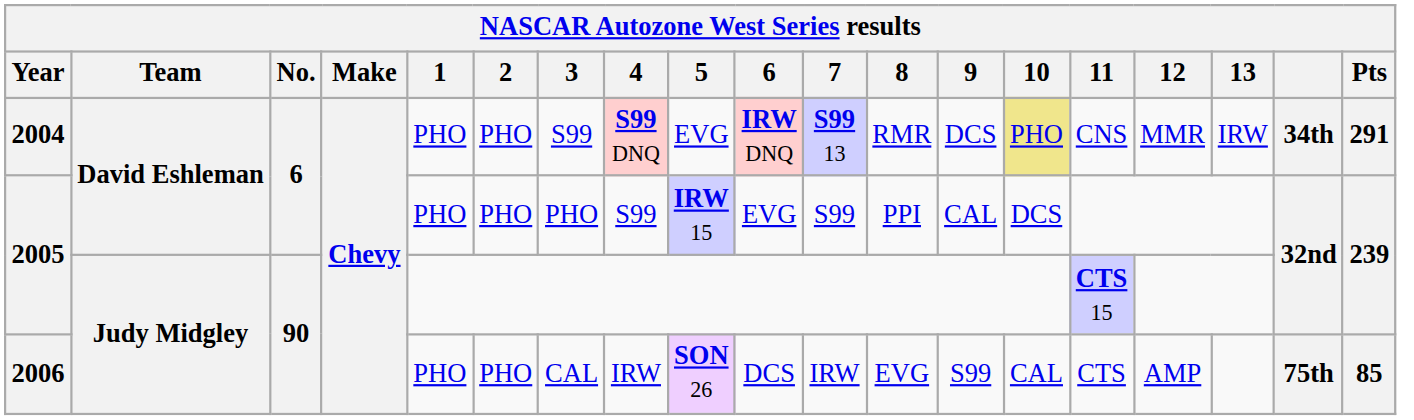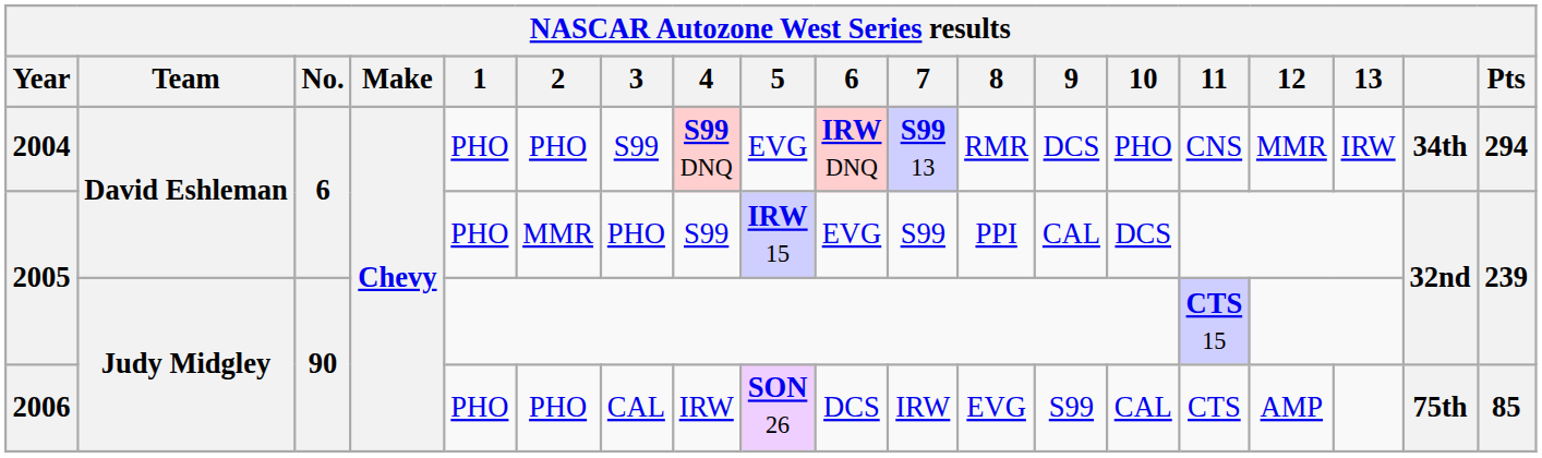2004 | 10: khaki background -> no background
2004 | Pts: 291 -> 294
2005 / David Eshleman | 2: PHO -> MMR
